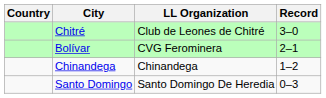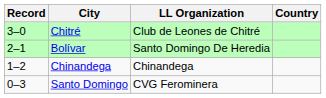columns swapped: Country <-> Record
Bolívar | LL Organization: CVG Ferominera -> Santo Domingo De Heredia
Santo Domingo | LL Organization: Santo Domingo De Heredia -> CVG Ferominera
